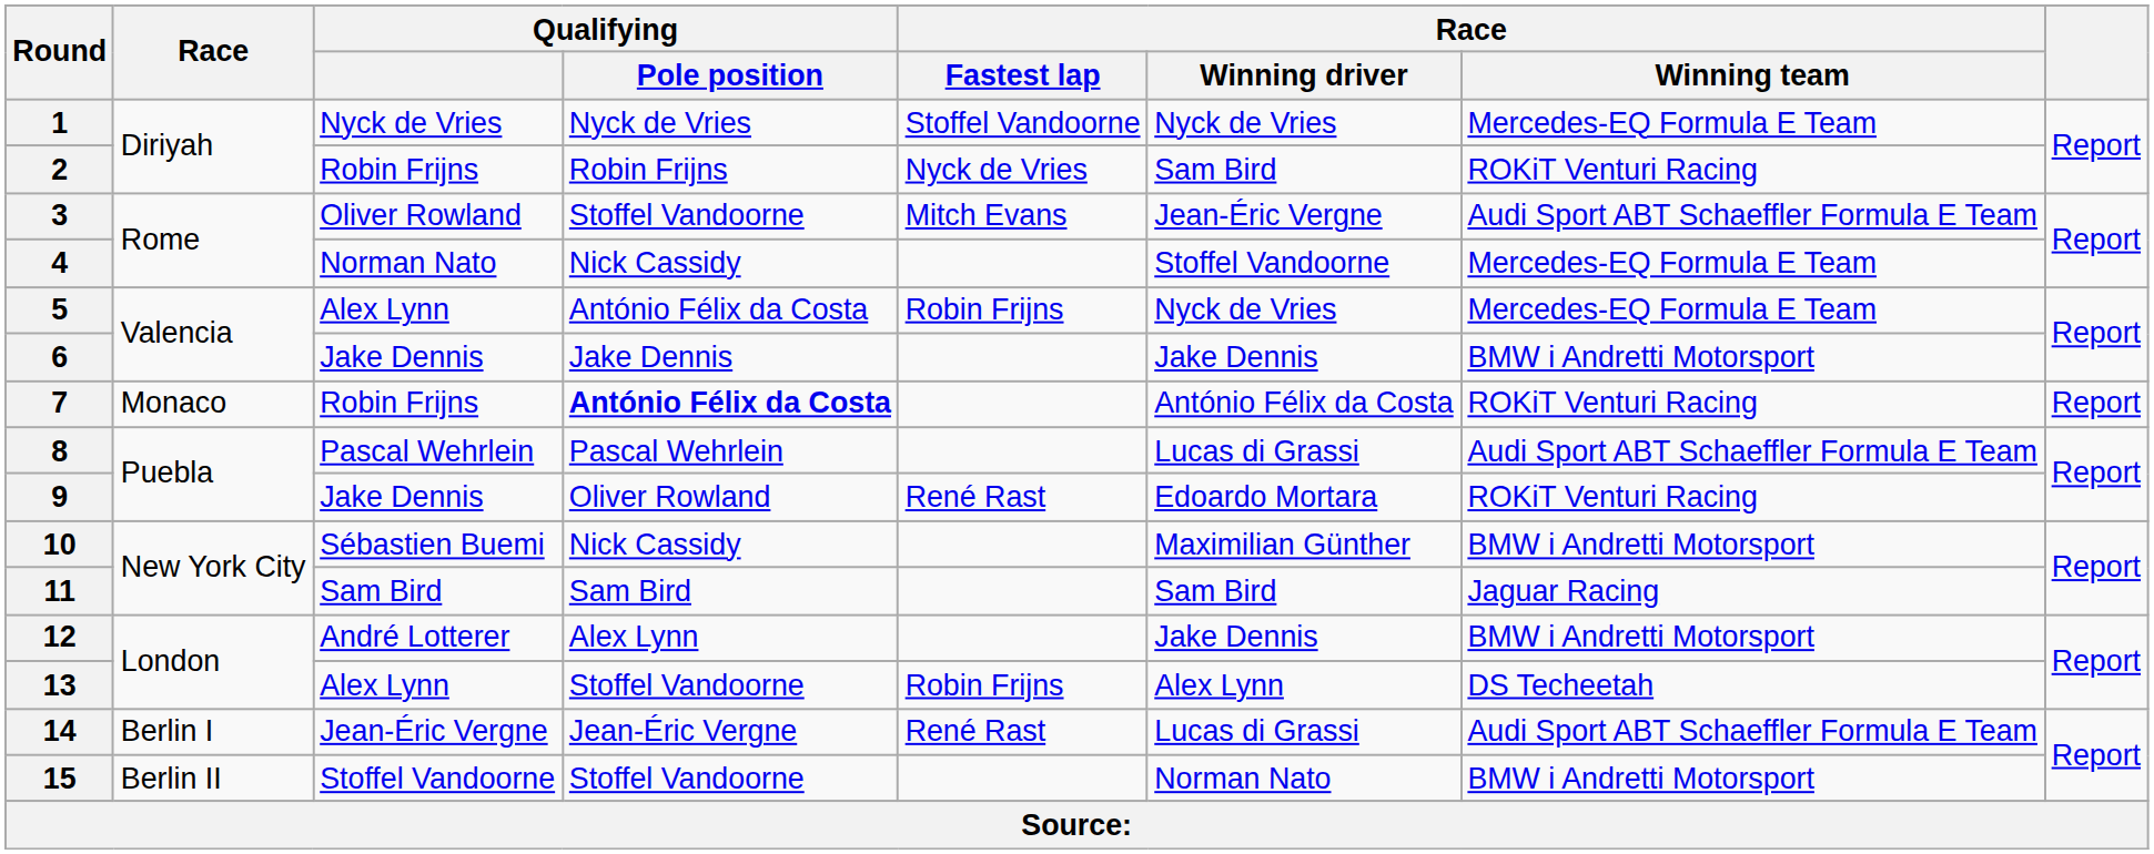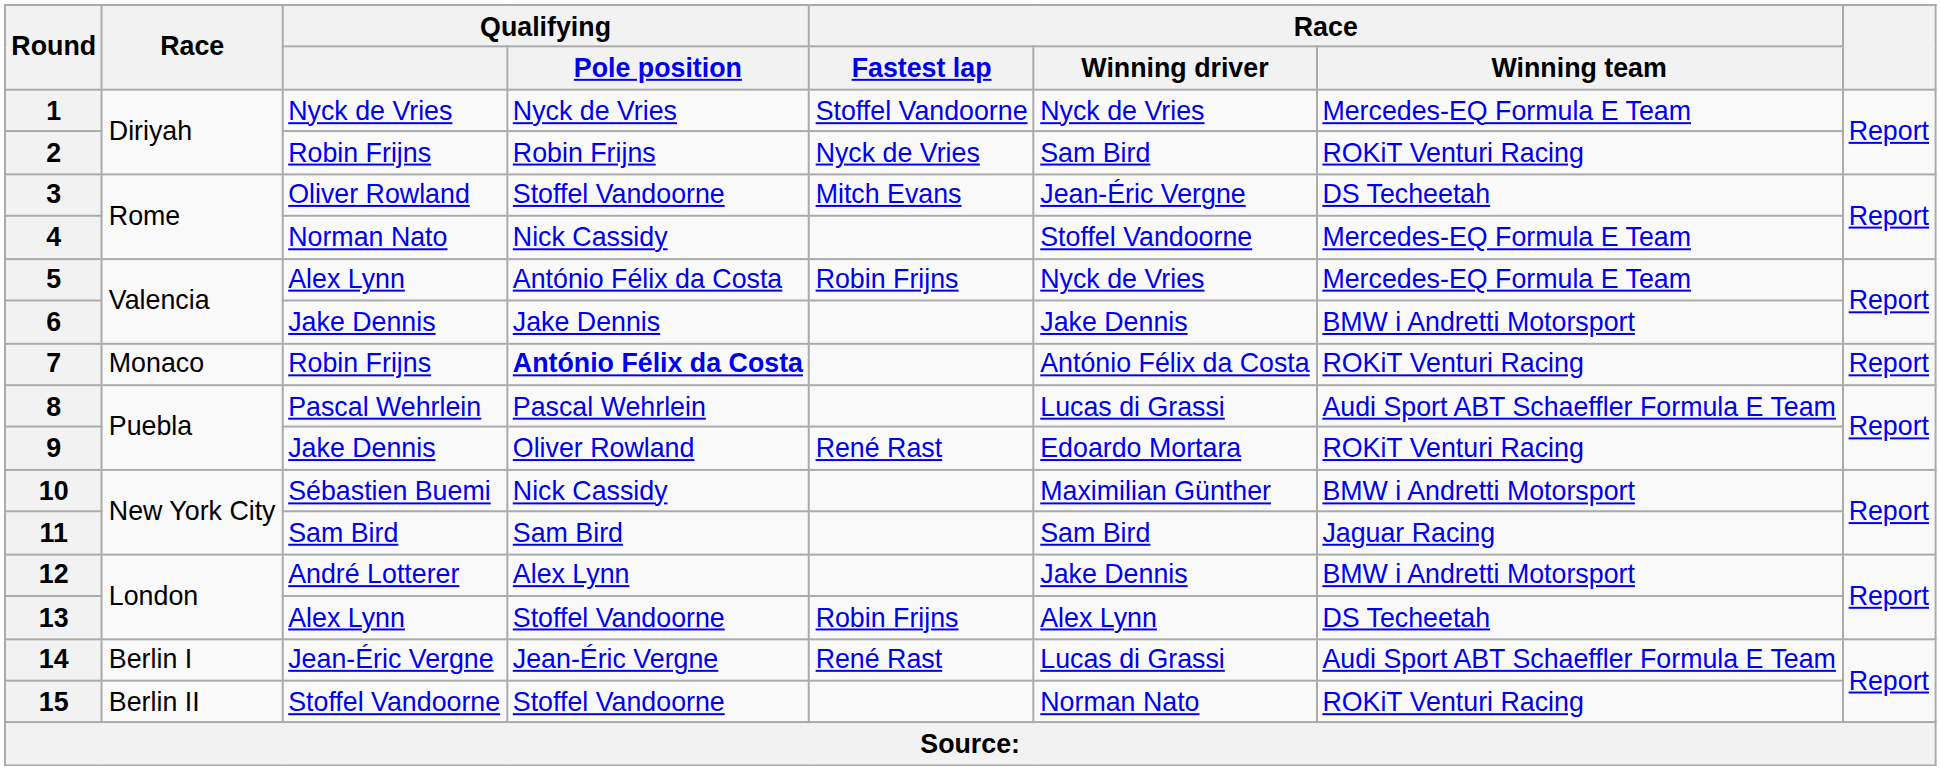3 | Race / Winning team: Audi Sport ABT Schaeffler Formula E Team -> DS Techeetah
15 | Race / Winning team: BMW i Andretti Motorsport -> ROKiT Venturi Racing
